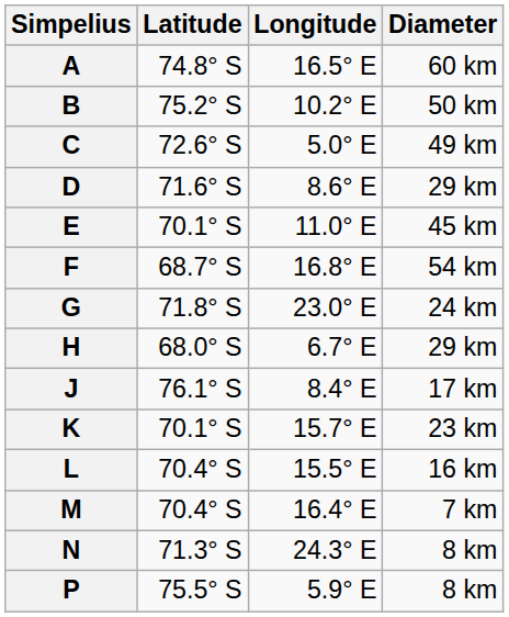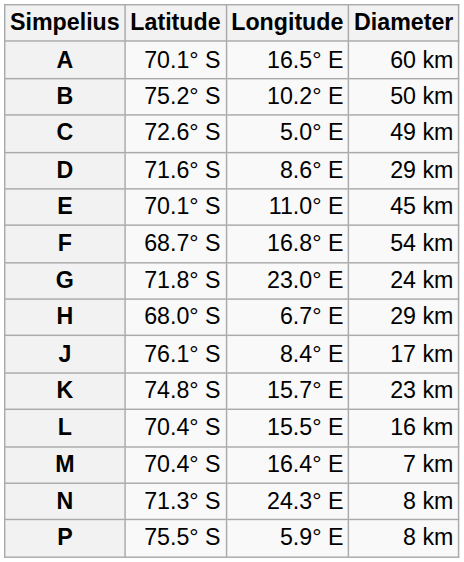A | Latitude: 74.8° S -> 70.1° S
K | Latitude: 70.1° S -> 74.8° S
